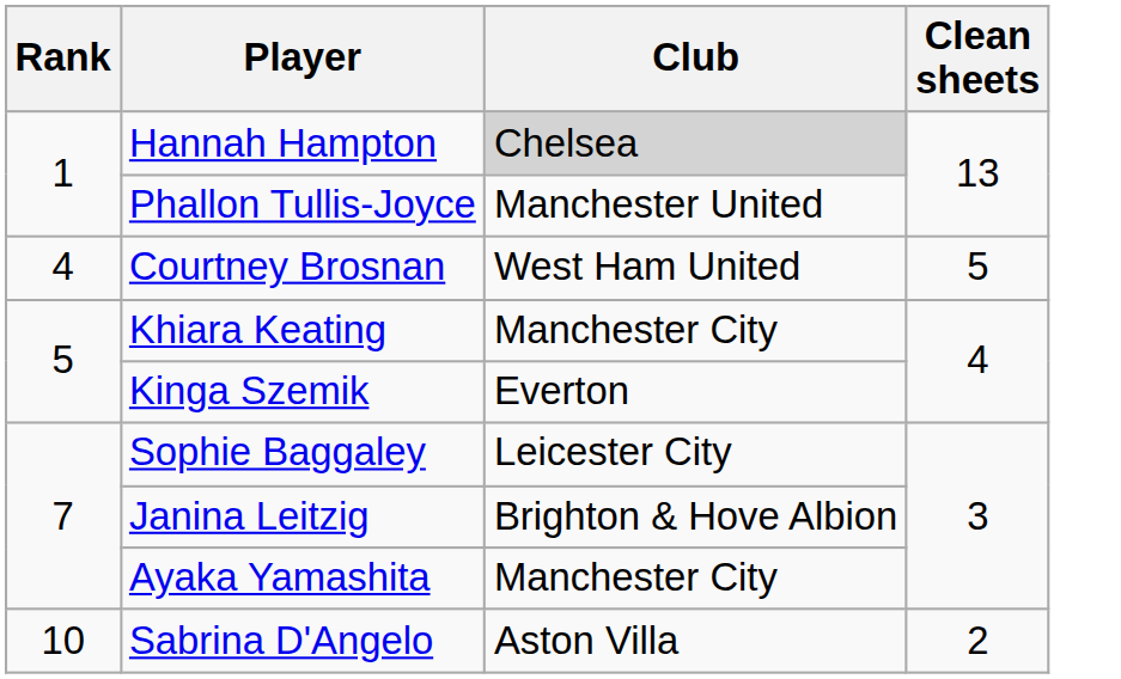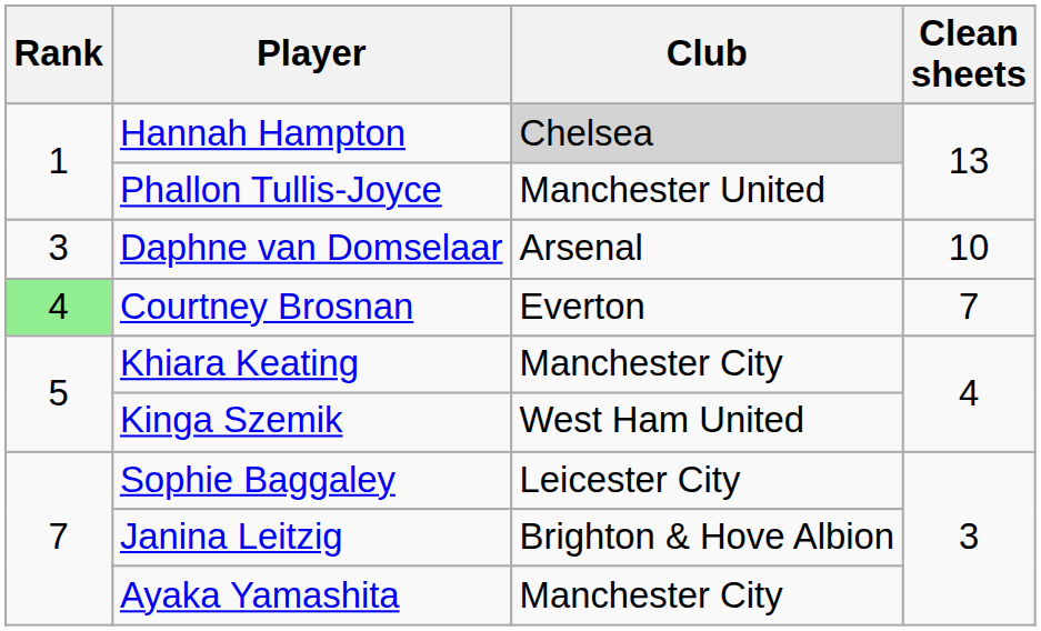+ row: 3 | Daphne van Domselaar | Arsenal | 10
Courtney Brosnan | Rank: no background -> lightgreen background
Courtney Brosnan | Club: West Ham United -> Everton
Courtney Brosnan | Clean sheets: 5 -> 7
Kinga Szemik | Club: Everton -> West Ham United
- row: 10 | Sabrina D'Angelo | Aston Villa | 2
